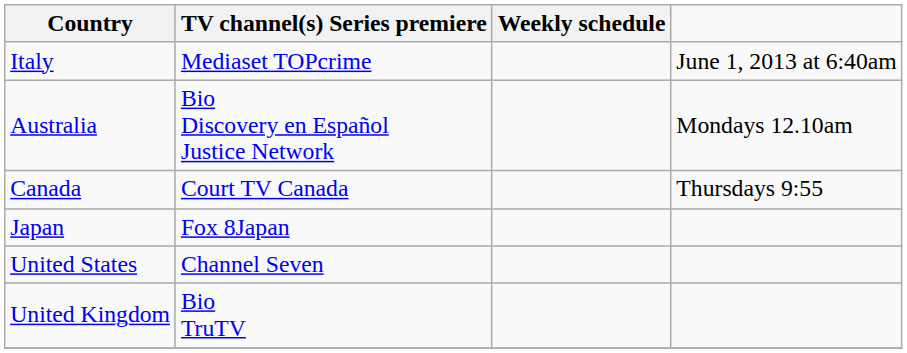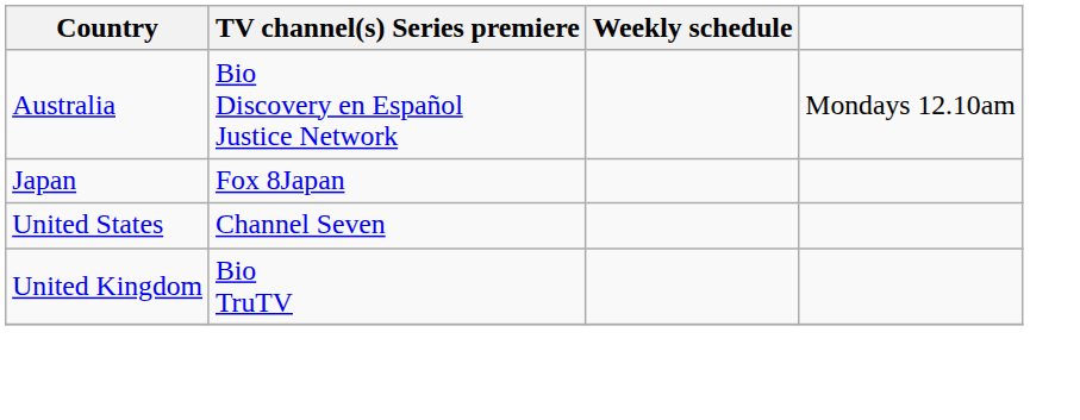- row: Italy | Mediaset TOPcrime | June 1, 2013 at 6:40am
- row: Canada | Court TV Canada | Thursdays 9:55
